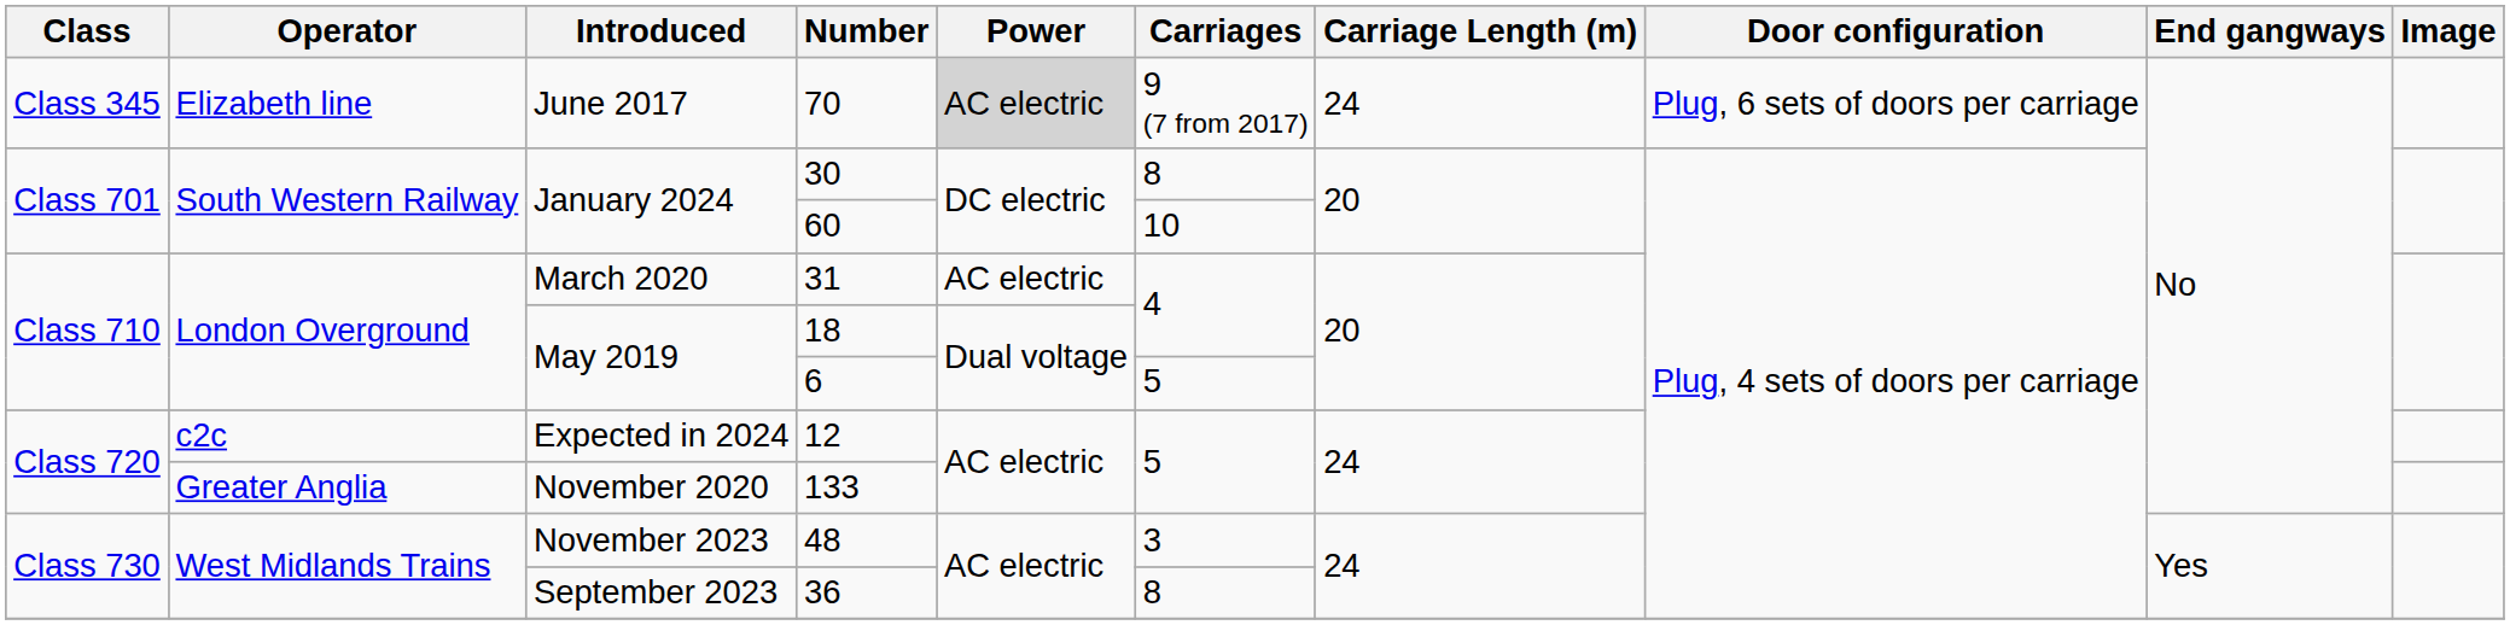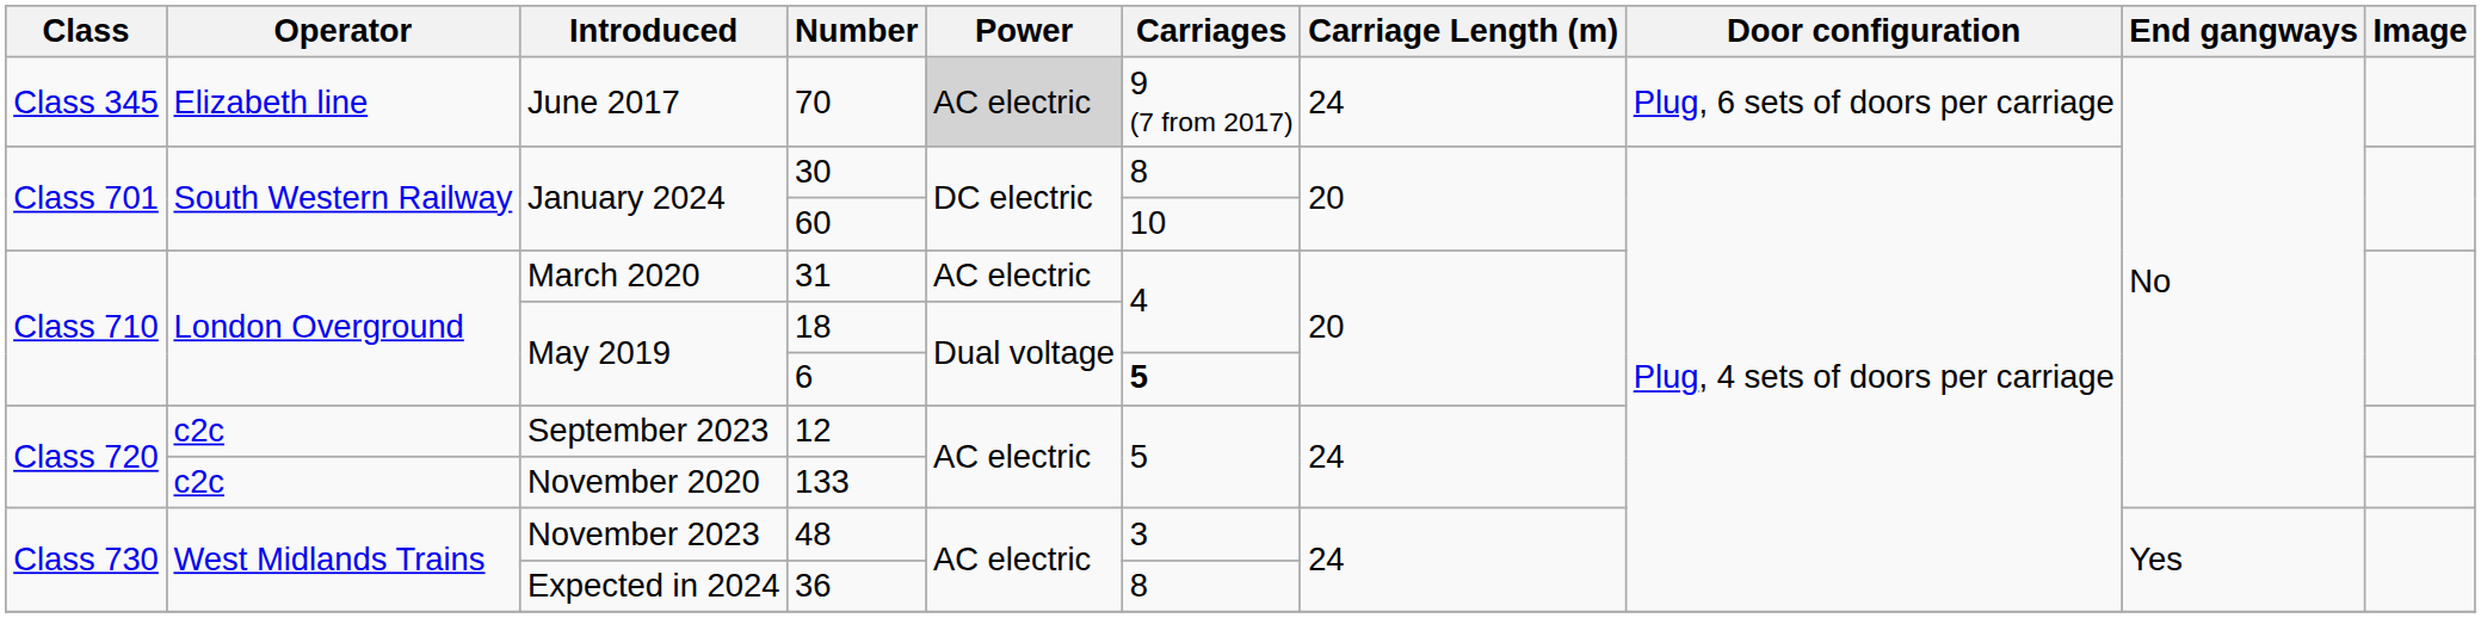6 | Carriages: normal -> bold
12 | Introduced: Expected in 2024 -> September 2023
133 | Operator: Greater Anglia -> c2c
36 | Introduced: September 2023 -> Expected in 2024
